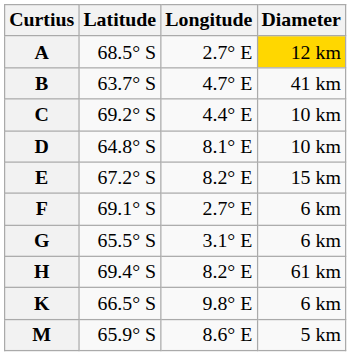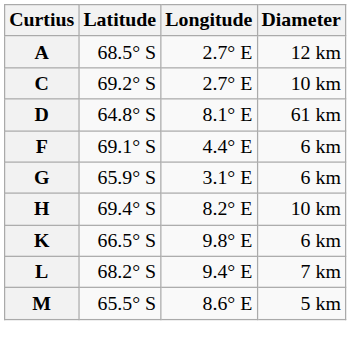A | Diameter: gold background -> no background
- row: B | 63.7° S | 4.7° E | 41 km
C | Longitude: 4.4° E -> 2.7° E
D | Diameter: 10 km -> 61 km
- row: E | 67.2° S | 8.2° E | 15 km
F | Longitude: 2.7° E -> 4.4° E
G | Latitude: 65.5° S -> 65.9° S
H | Diameter: 61 km -> 10 km
+ row: L | 68.2° S | 9.4° E | 7 km
M | Latitude: 65.9° S -> 65.5° S
